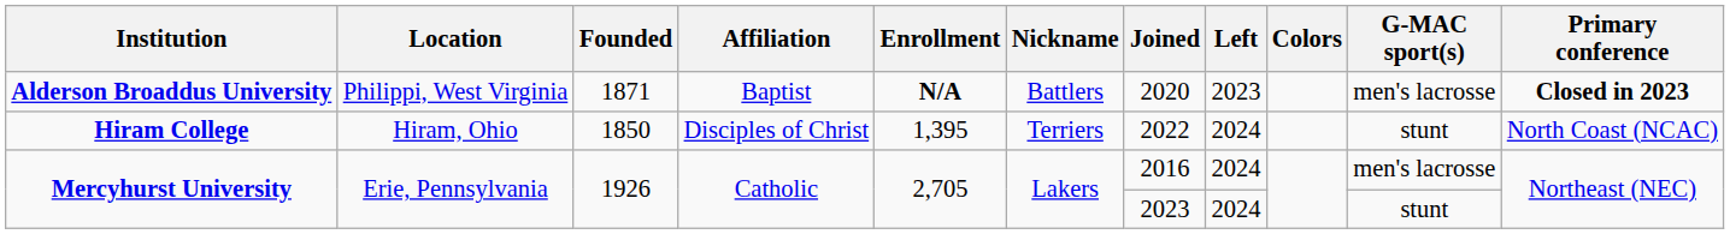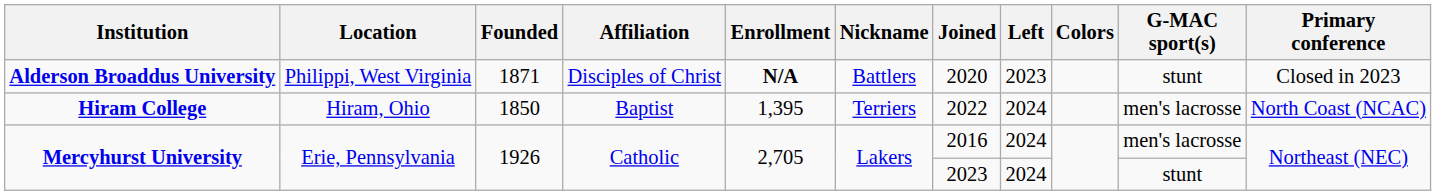Alderson Broaddus University | Affiliation: Baptist -> Disciples of Christ
Alderson Broaddus University | G-MAC sport(s): men's lacrosse -> stunt
Alderson Broaddus University | Primary conference: bold -> normal
Hiram College | Affiliation: Disciples of Christ -> Baptist
Hiram College | G-MAC sport(s): stunt -> men's lacrosse
